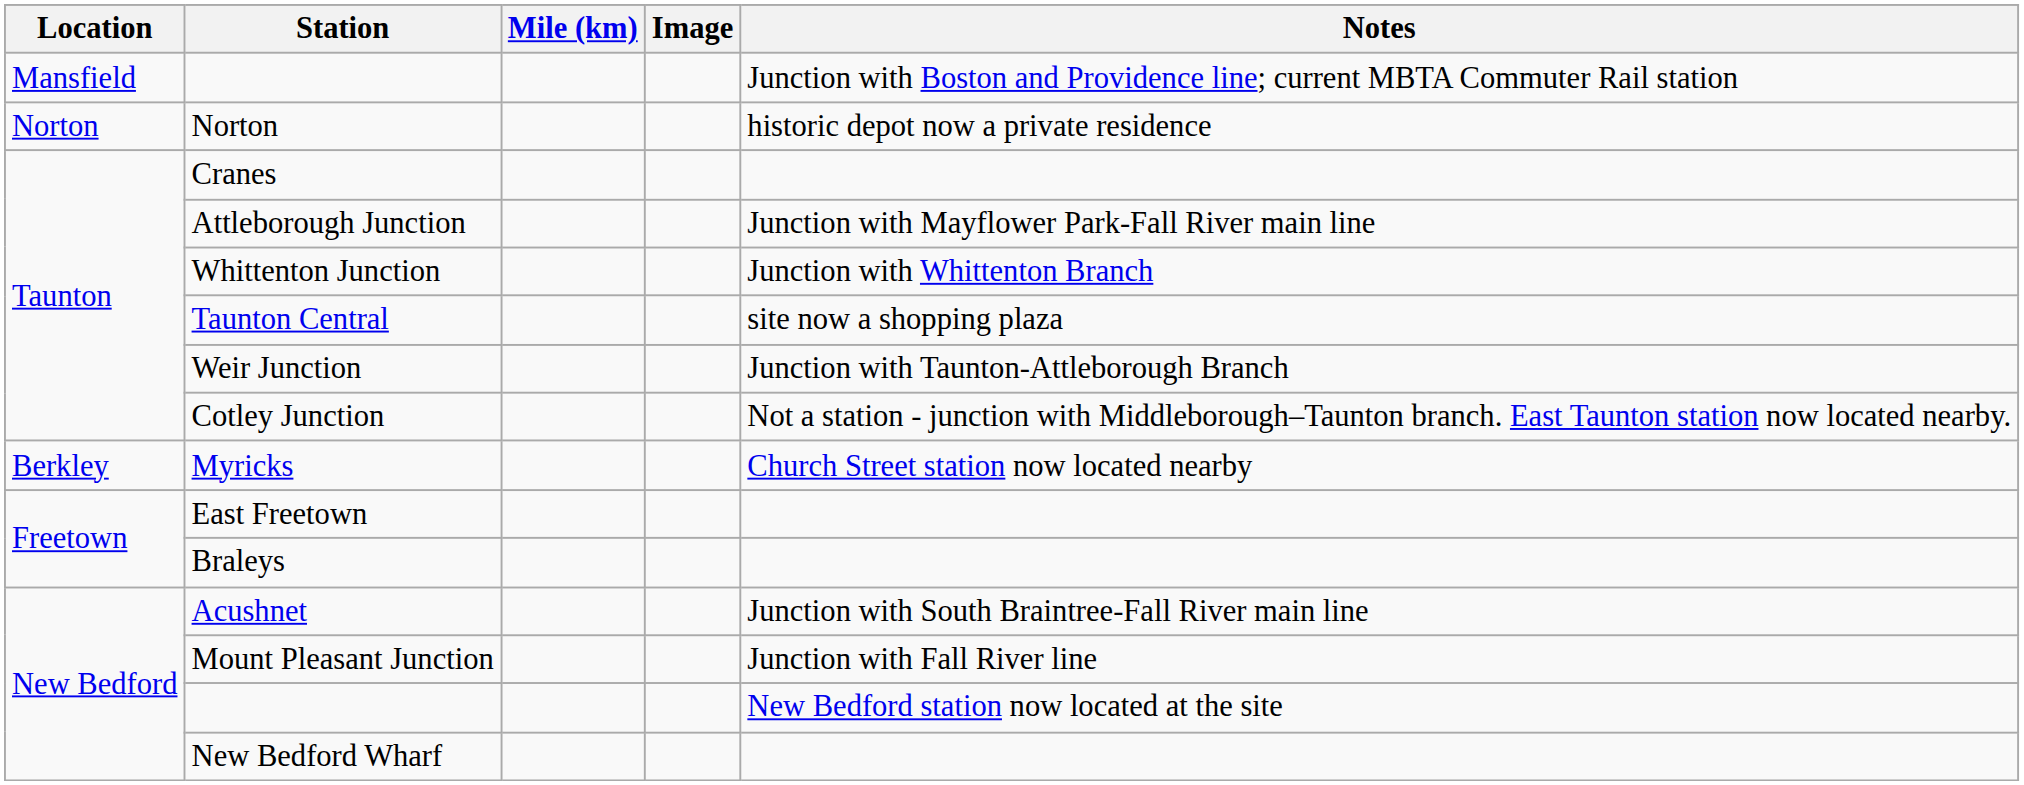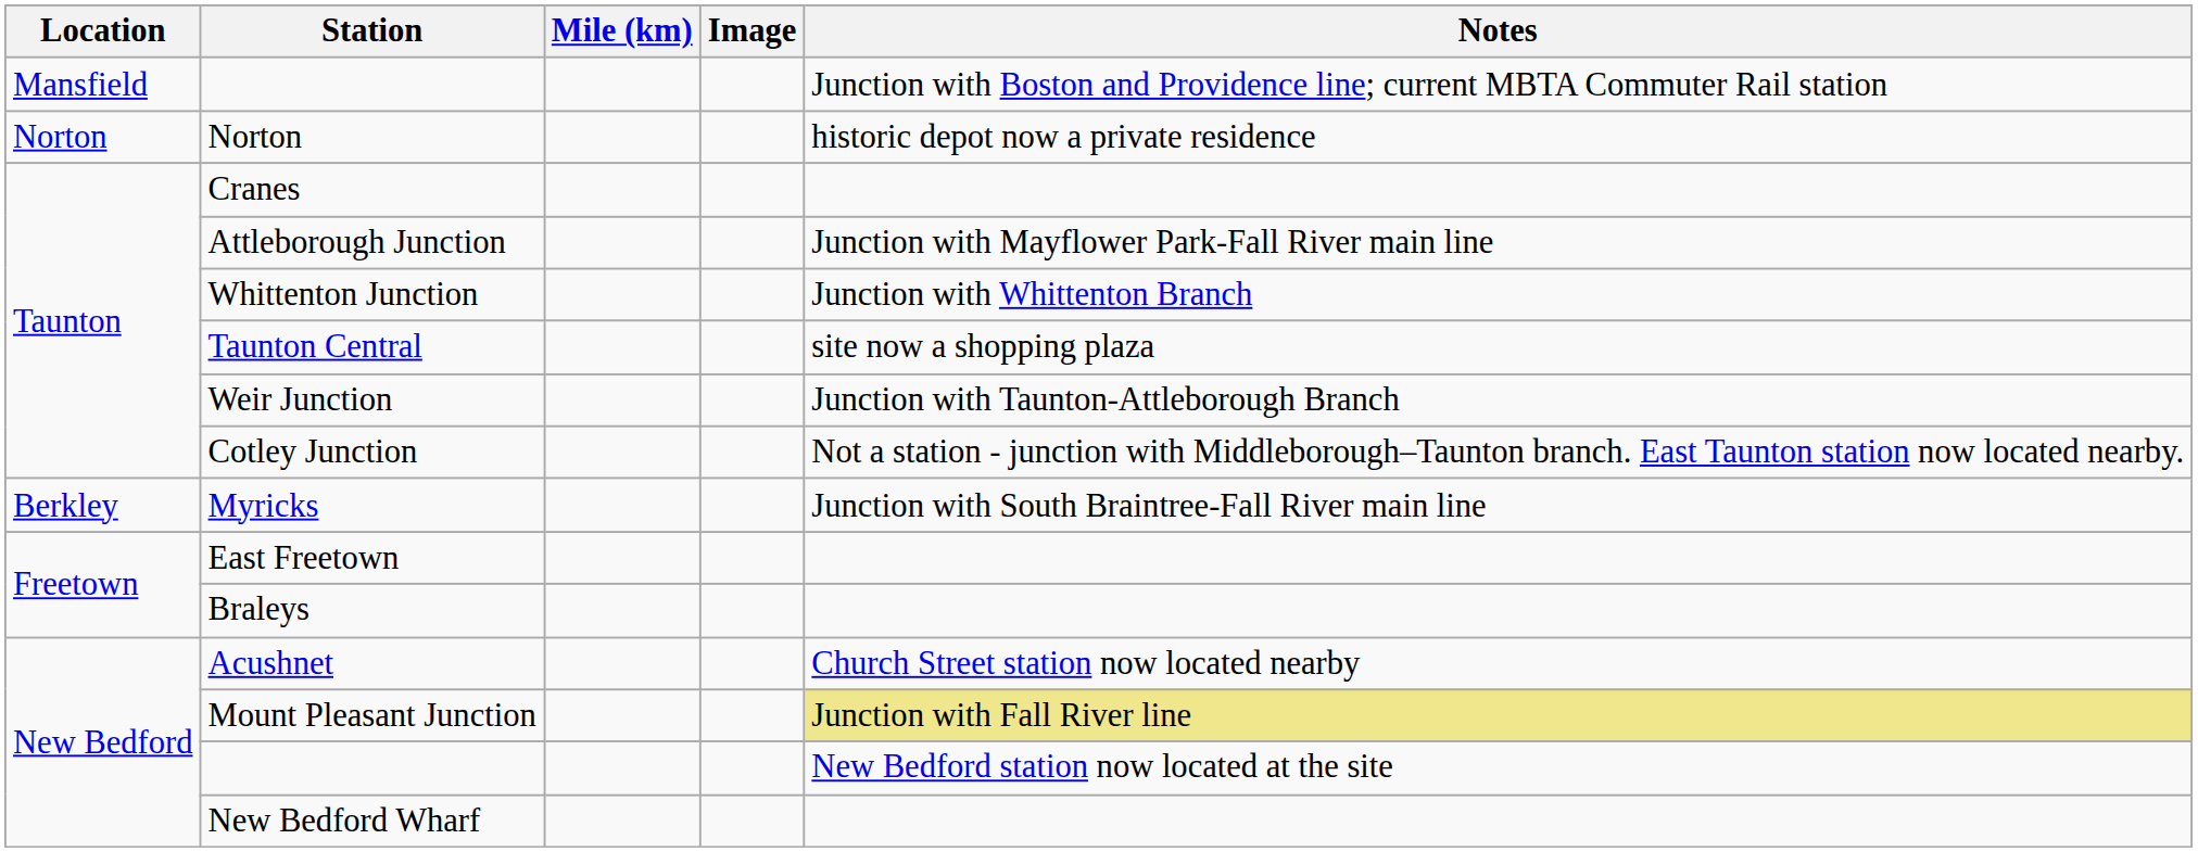Myricks | Notes: Church Street station now located nearby -> Junction with South Braintree-Fall River main line
Acushnet | Notes: Junction with South Braintree-Fall River main line -> Church Street station now located nearby
Mount Pleasant Junction | Notes: no background -> khaki background
